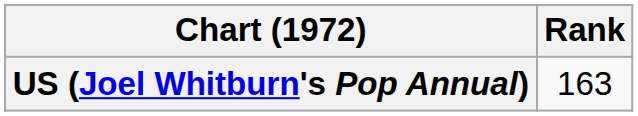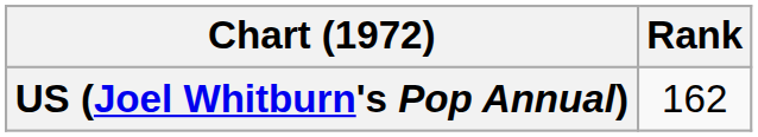US (Joel Whitburn's Pop Annual) | Rank: 163 -> 162
